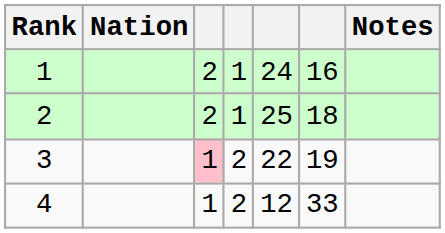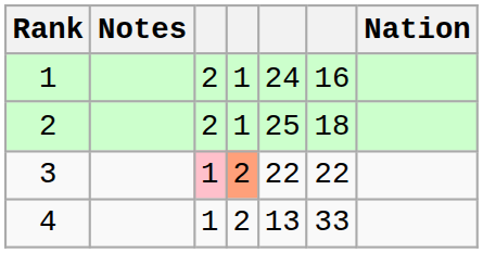columns swapped: Nation <-> Notes
3 | column 4: no background -> lightsalmon background
3 | column 6: 19 -> 22
4 | column 5: 12 -> 13
